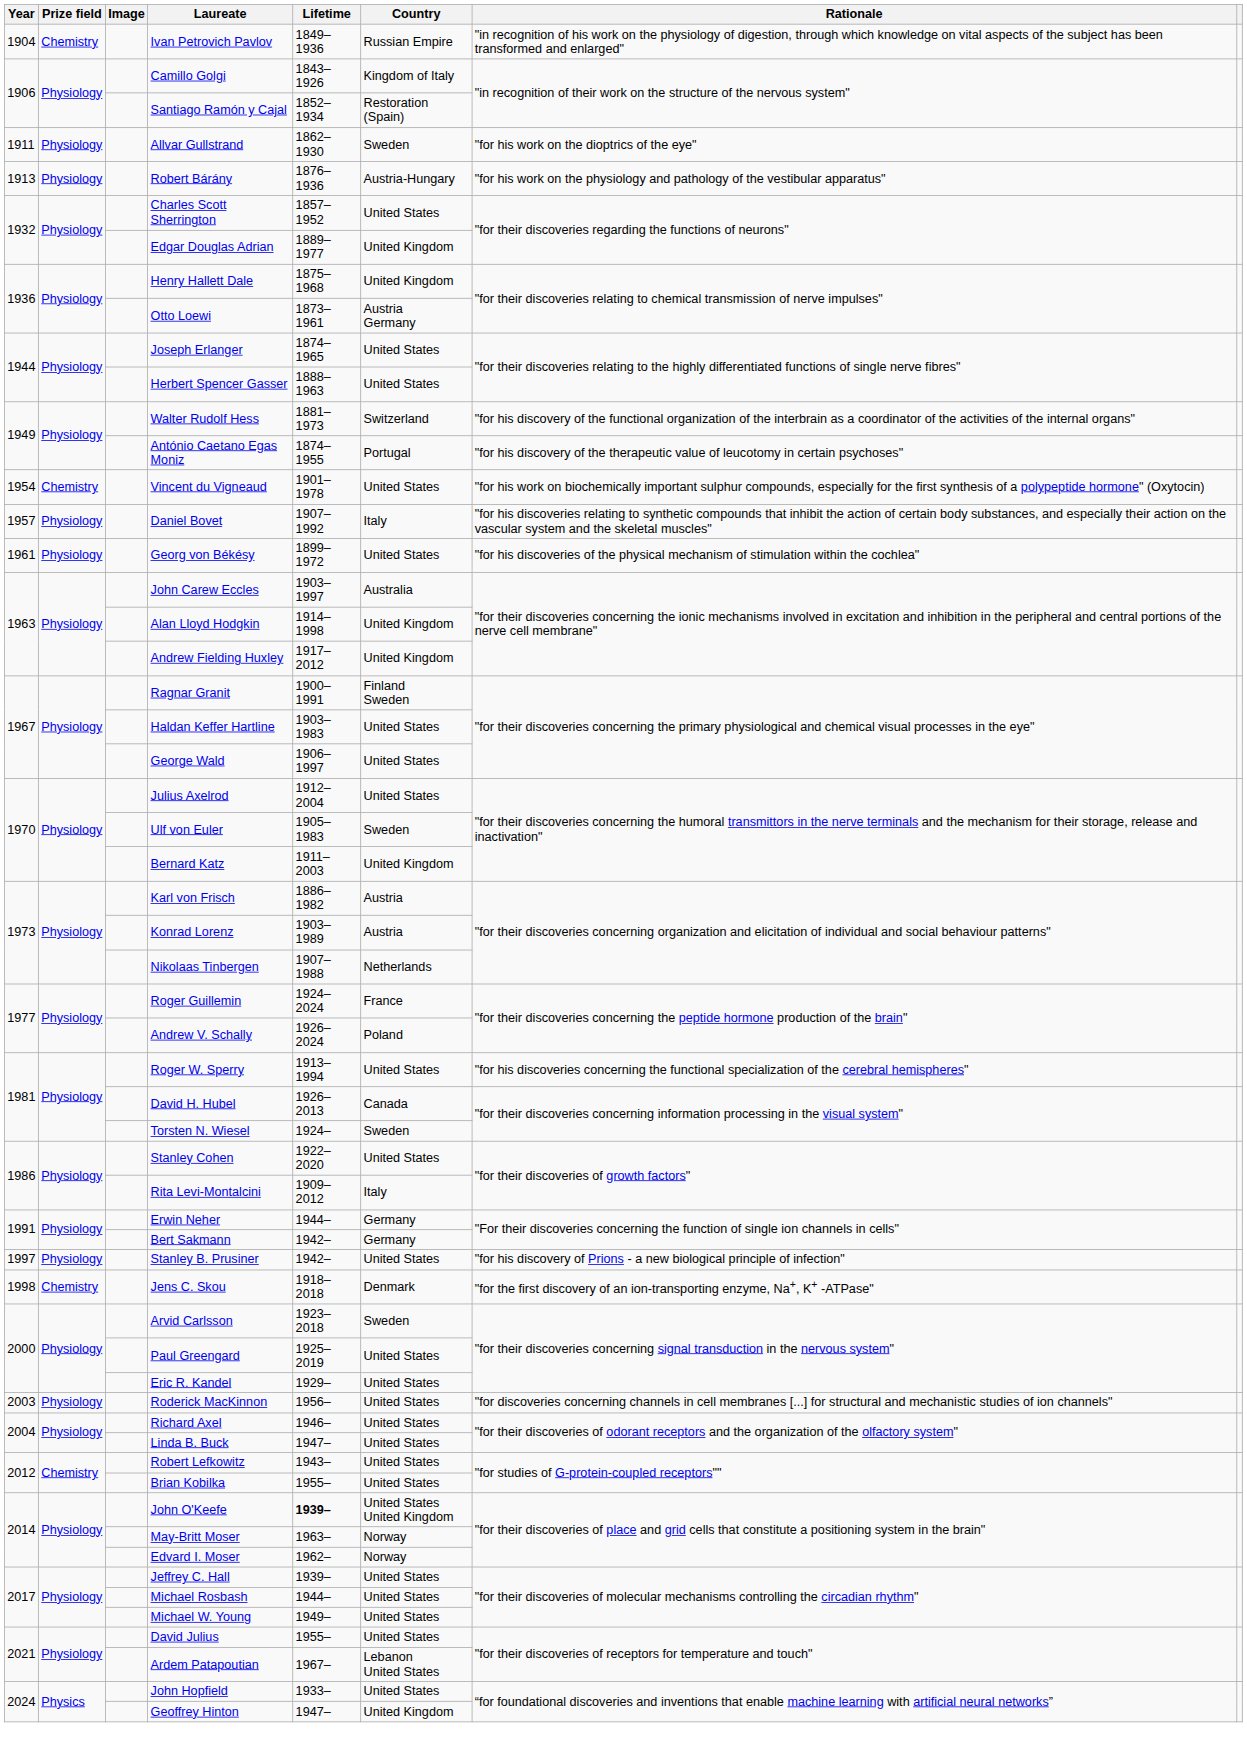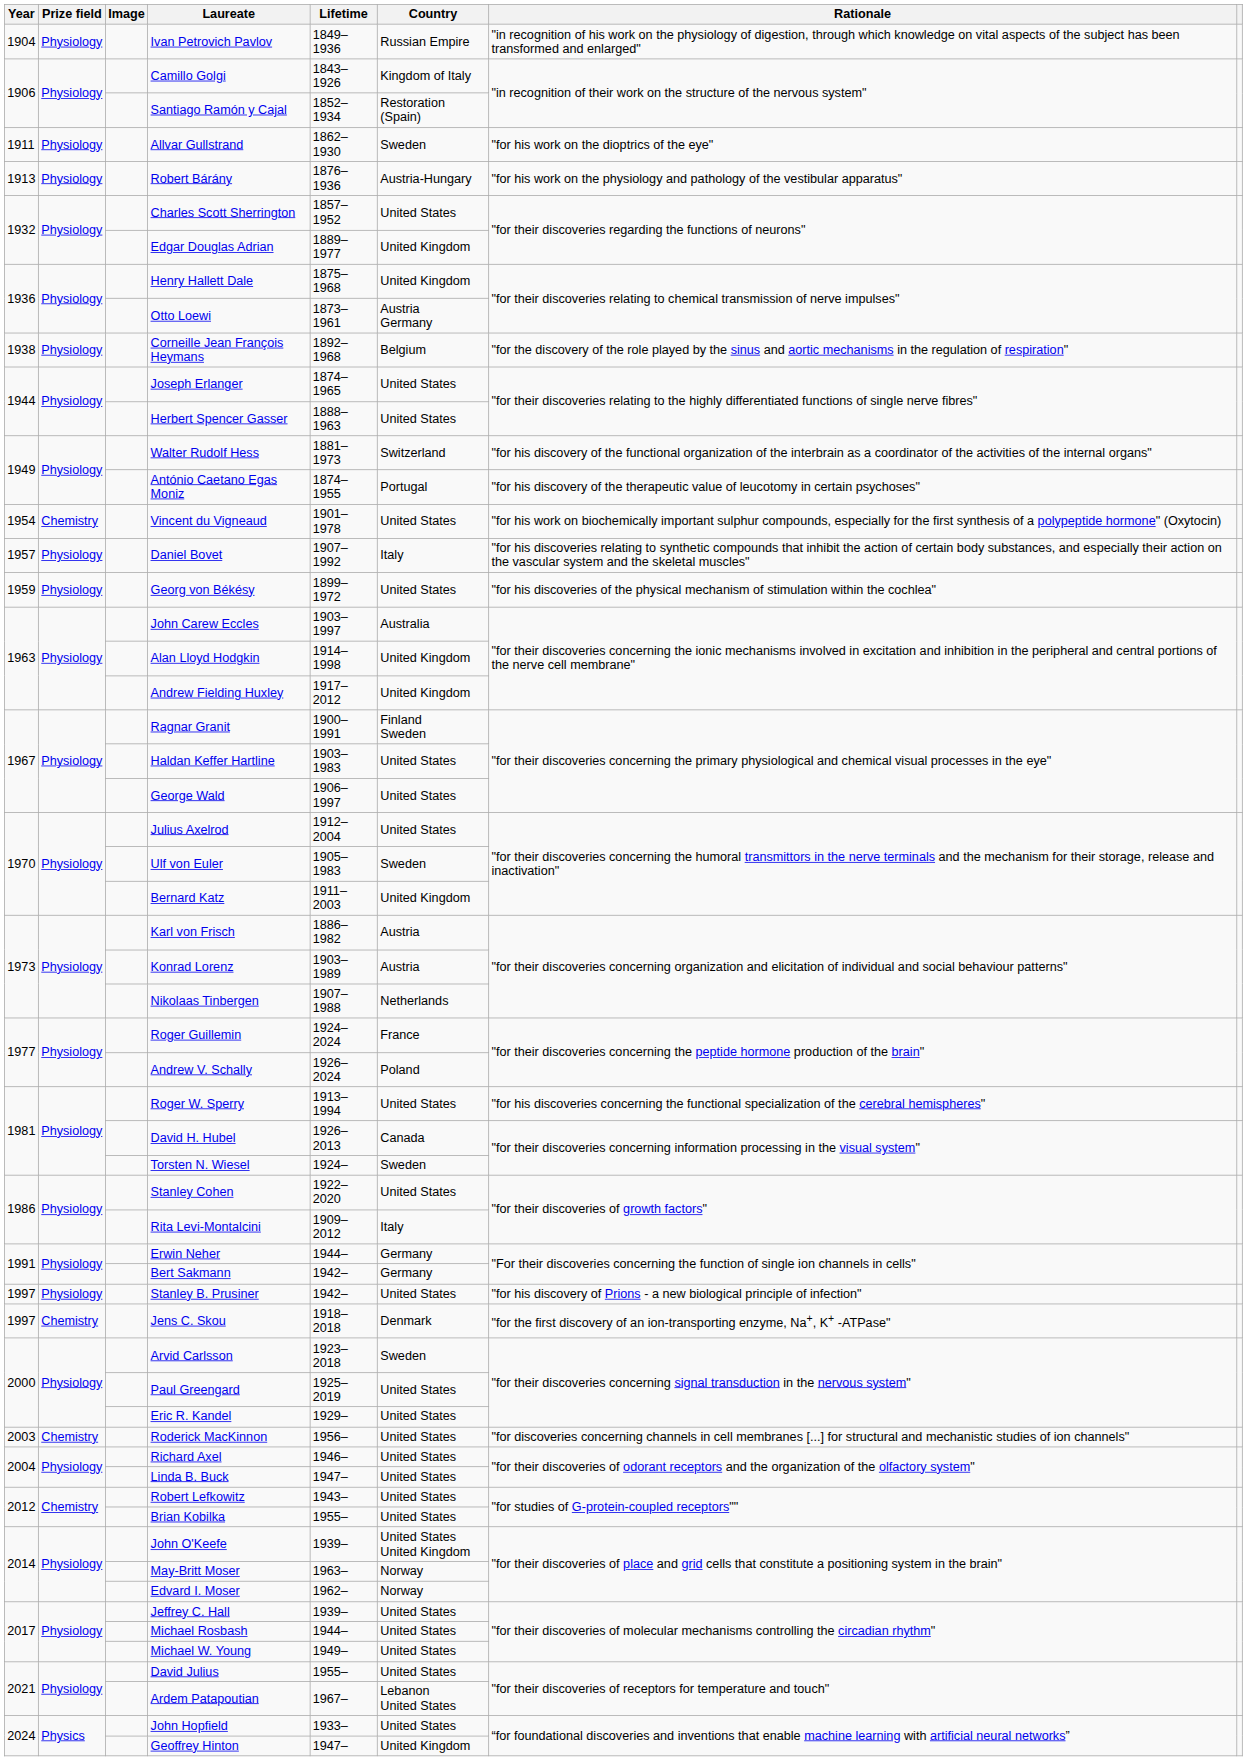Ivan Petrovich Pavlov | Prize field: Chemistry -> Physiology
+ row: 1938 | Physiology | Corneille Jean François Heymans | 1892–1968 | Belgium | "for the discovery of the role played by the sinus and aortic mechanisms in the regulation of respiration"
Georg von Békésy | Year: 1961 -> 1959
Jens C. Skou | Year: 1998 -> 1997
Roderick MacKinnon | Prize field: Physiology -> Chemistry
John O'Keefe | Lifetime: bold -> normal
